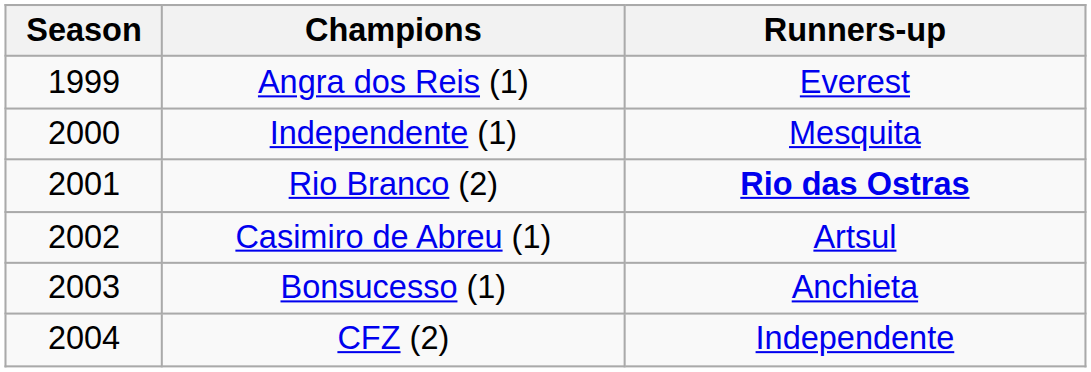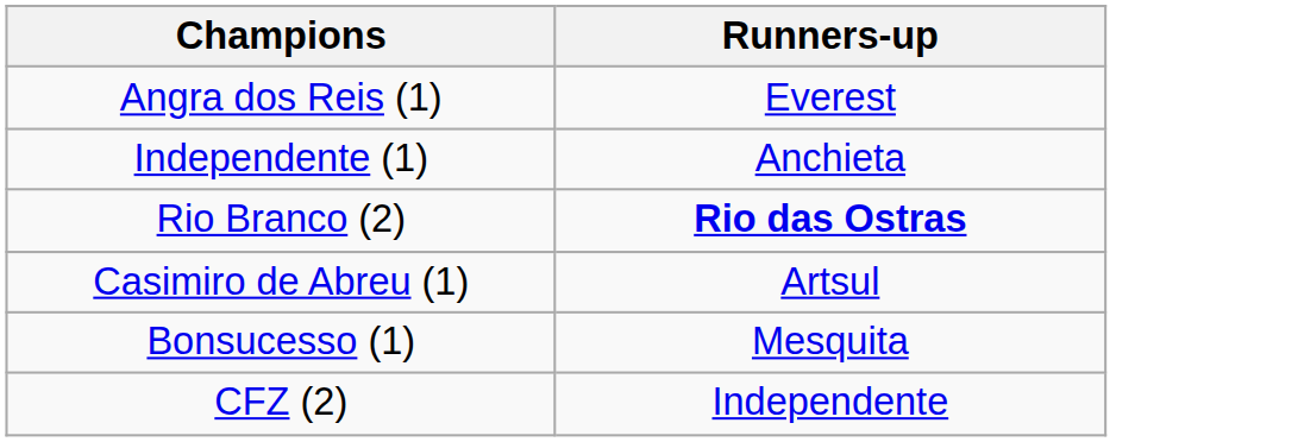- column: Season | 1999 | 2000 | 2001 | 2002 | 2003 | 2004
Independente (1) | Runners-up: Mesquita -> Anchieta
Bonsucesso (1) | Runners-up: Anchieta -> Mesquita
